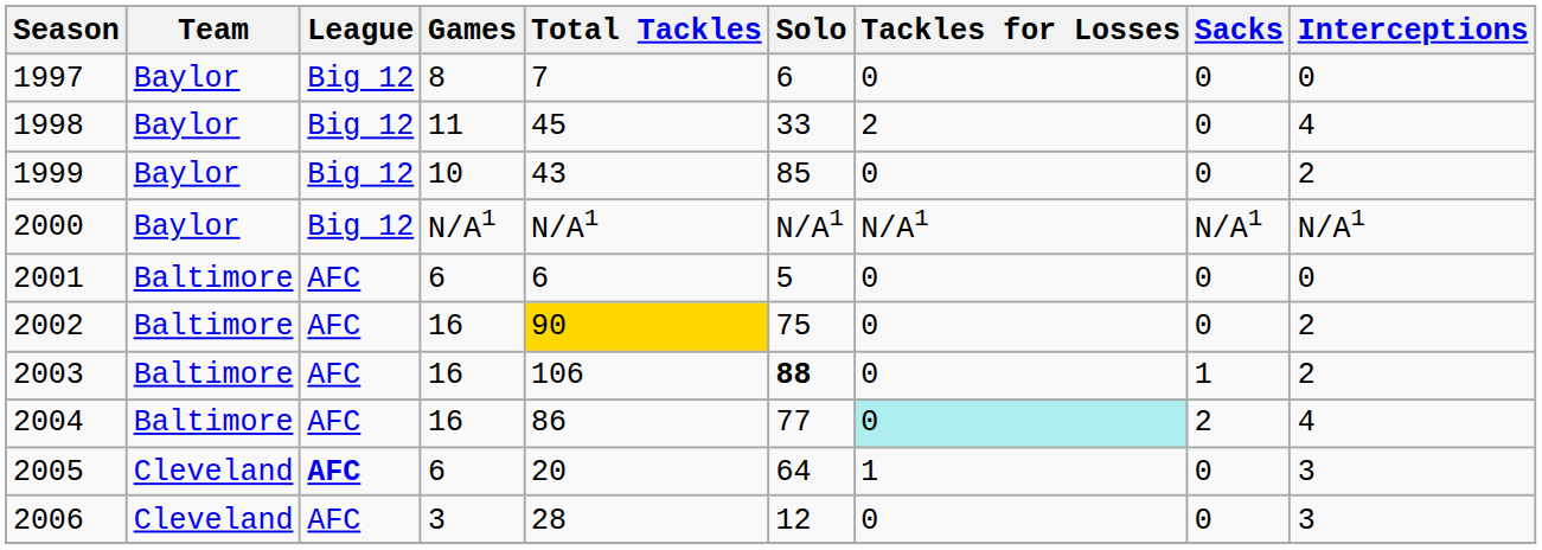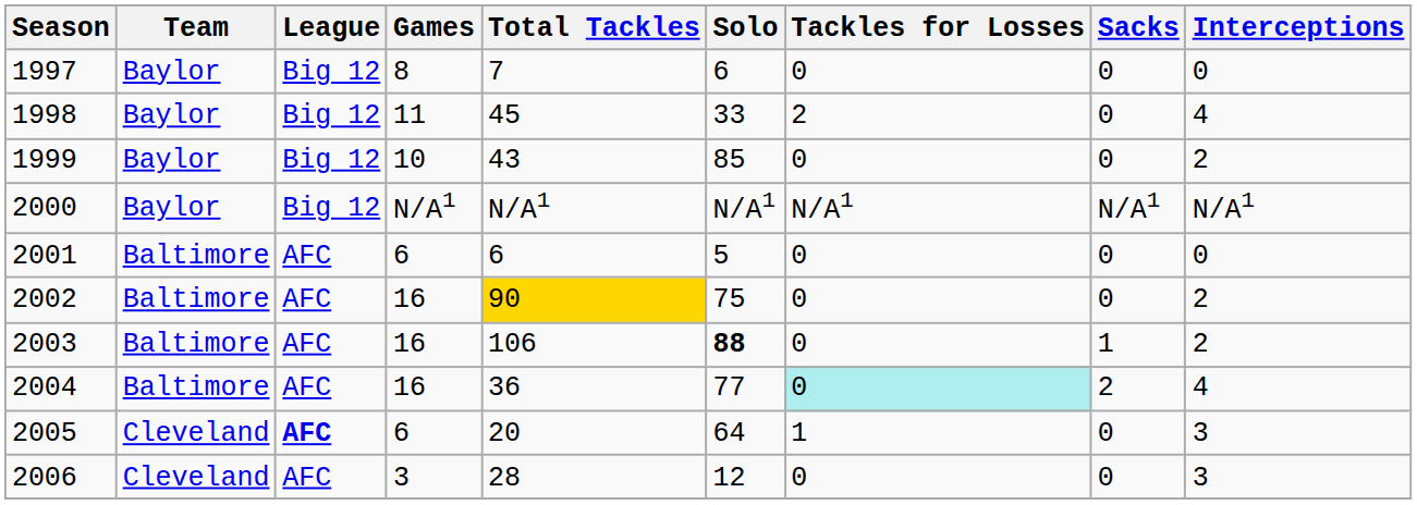2004 | Total Tackles: 86 -> 36
